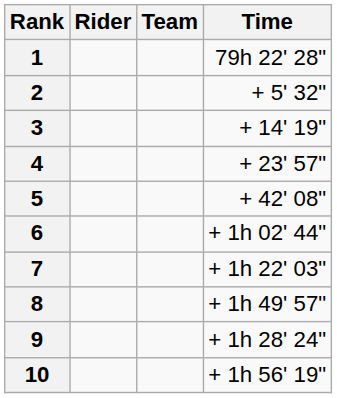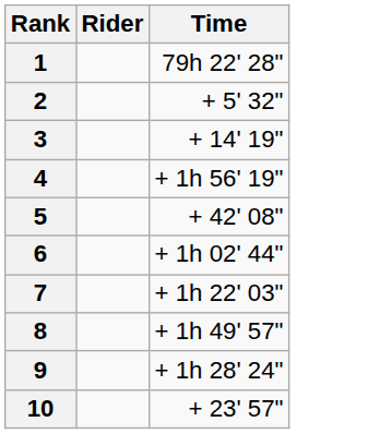- column: Team
4 | Time: + 23' 57" -> + 1h 56' 19"
10 | Time: + 1h 56' 19" -> + 23' 57"
